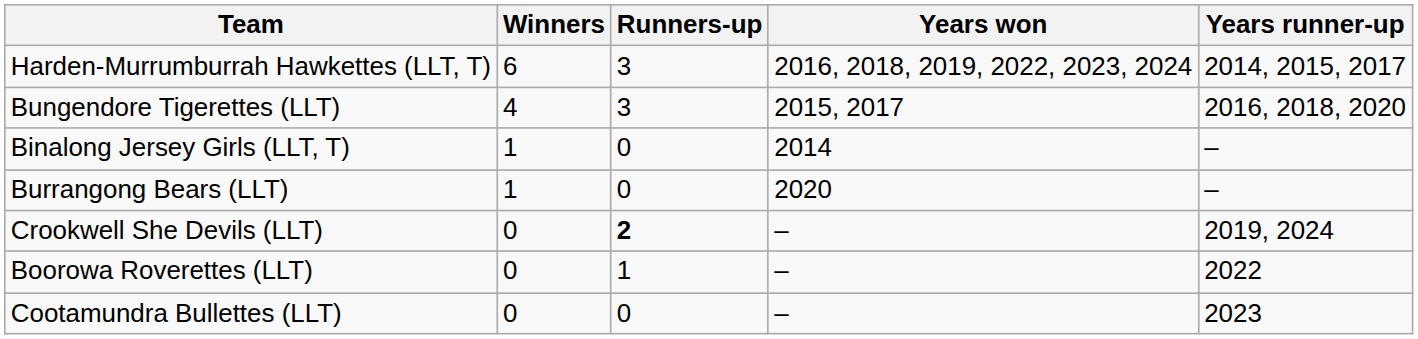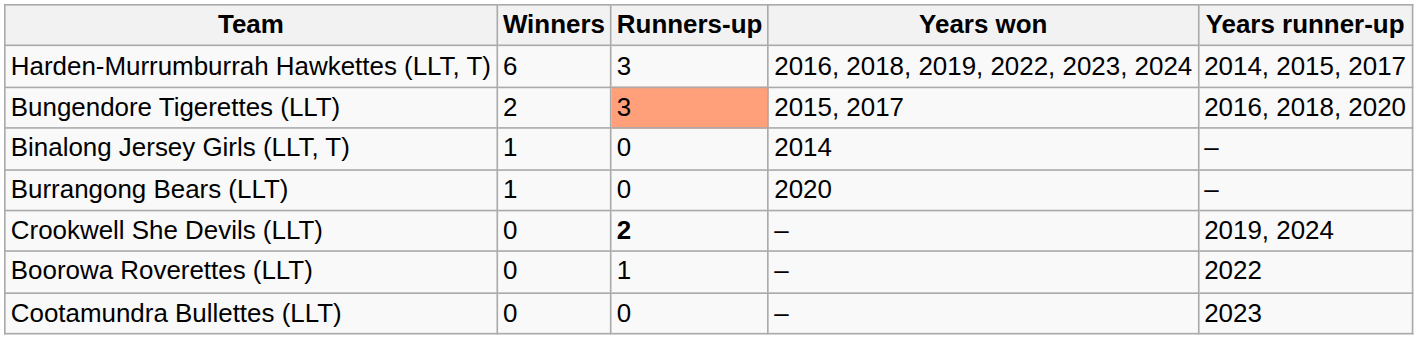Bungendore Tigerettes (LLT) | Winners: 4 -> 2
Bungendore Tigerettes (LLT) | Runners-up: no background -> lightsalmon background
